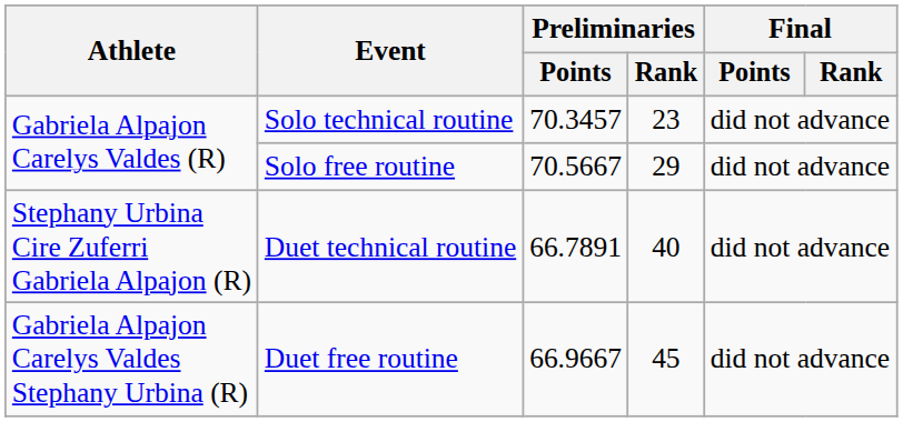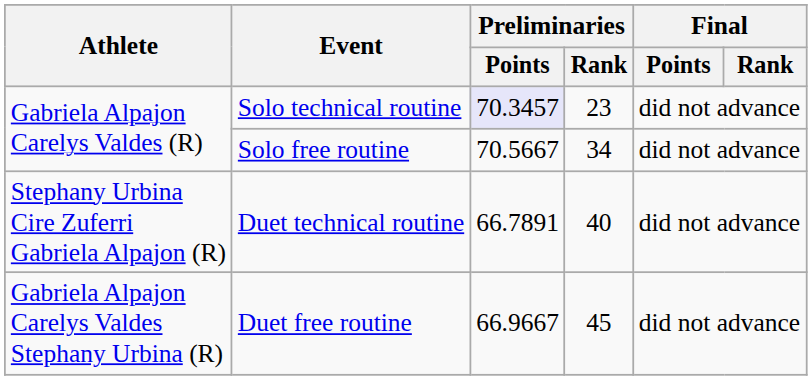Solo technical routine | Preliminaries / Points: no background -> lavender background
Solo free routine | Preliminaries / Rank: 29 -> 34
